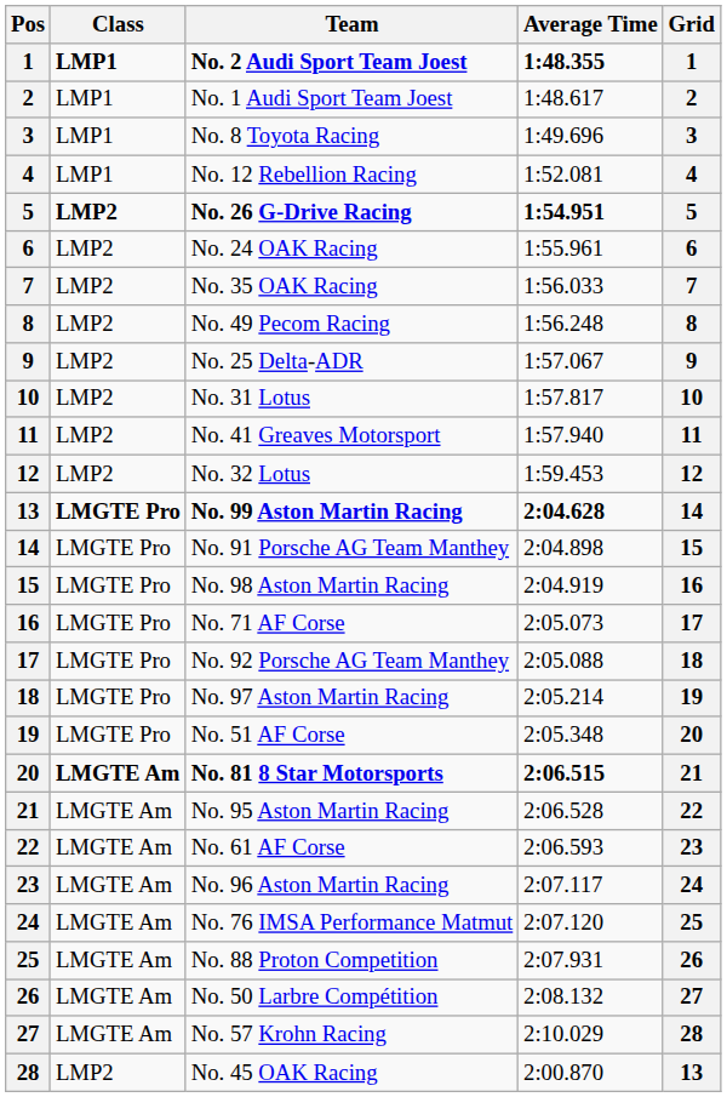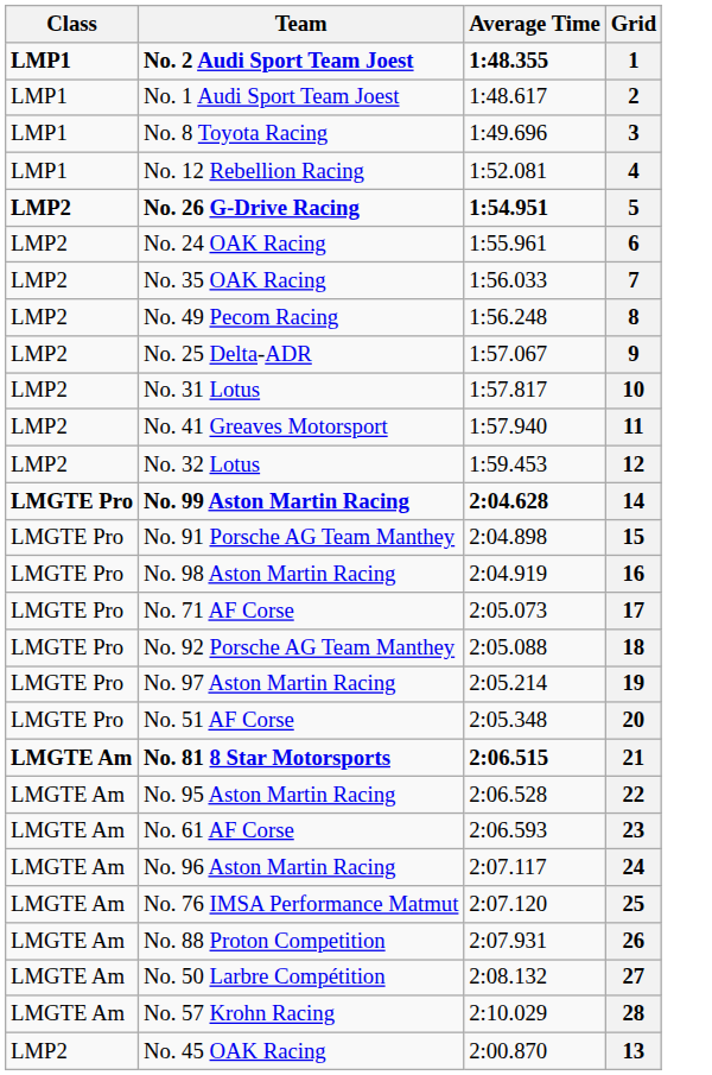- column: Pos | 1 | 2 | 3 | 4 | 5 | 6 | 7 | 8 | 9 | 10 | 11 | 12 | 13 | 14 | 15 | 16 | 17 | 18 | 19 | 20 | 21 | 22 | 23 | 24 | 25 | 26 | 27 | 28
